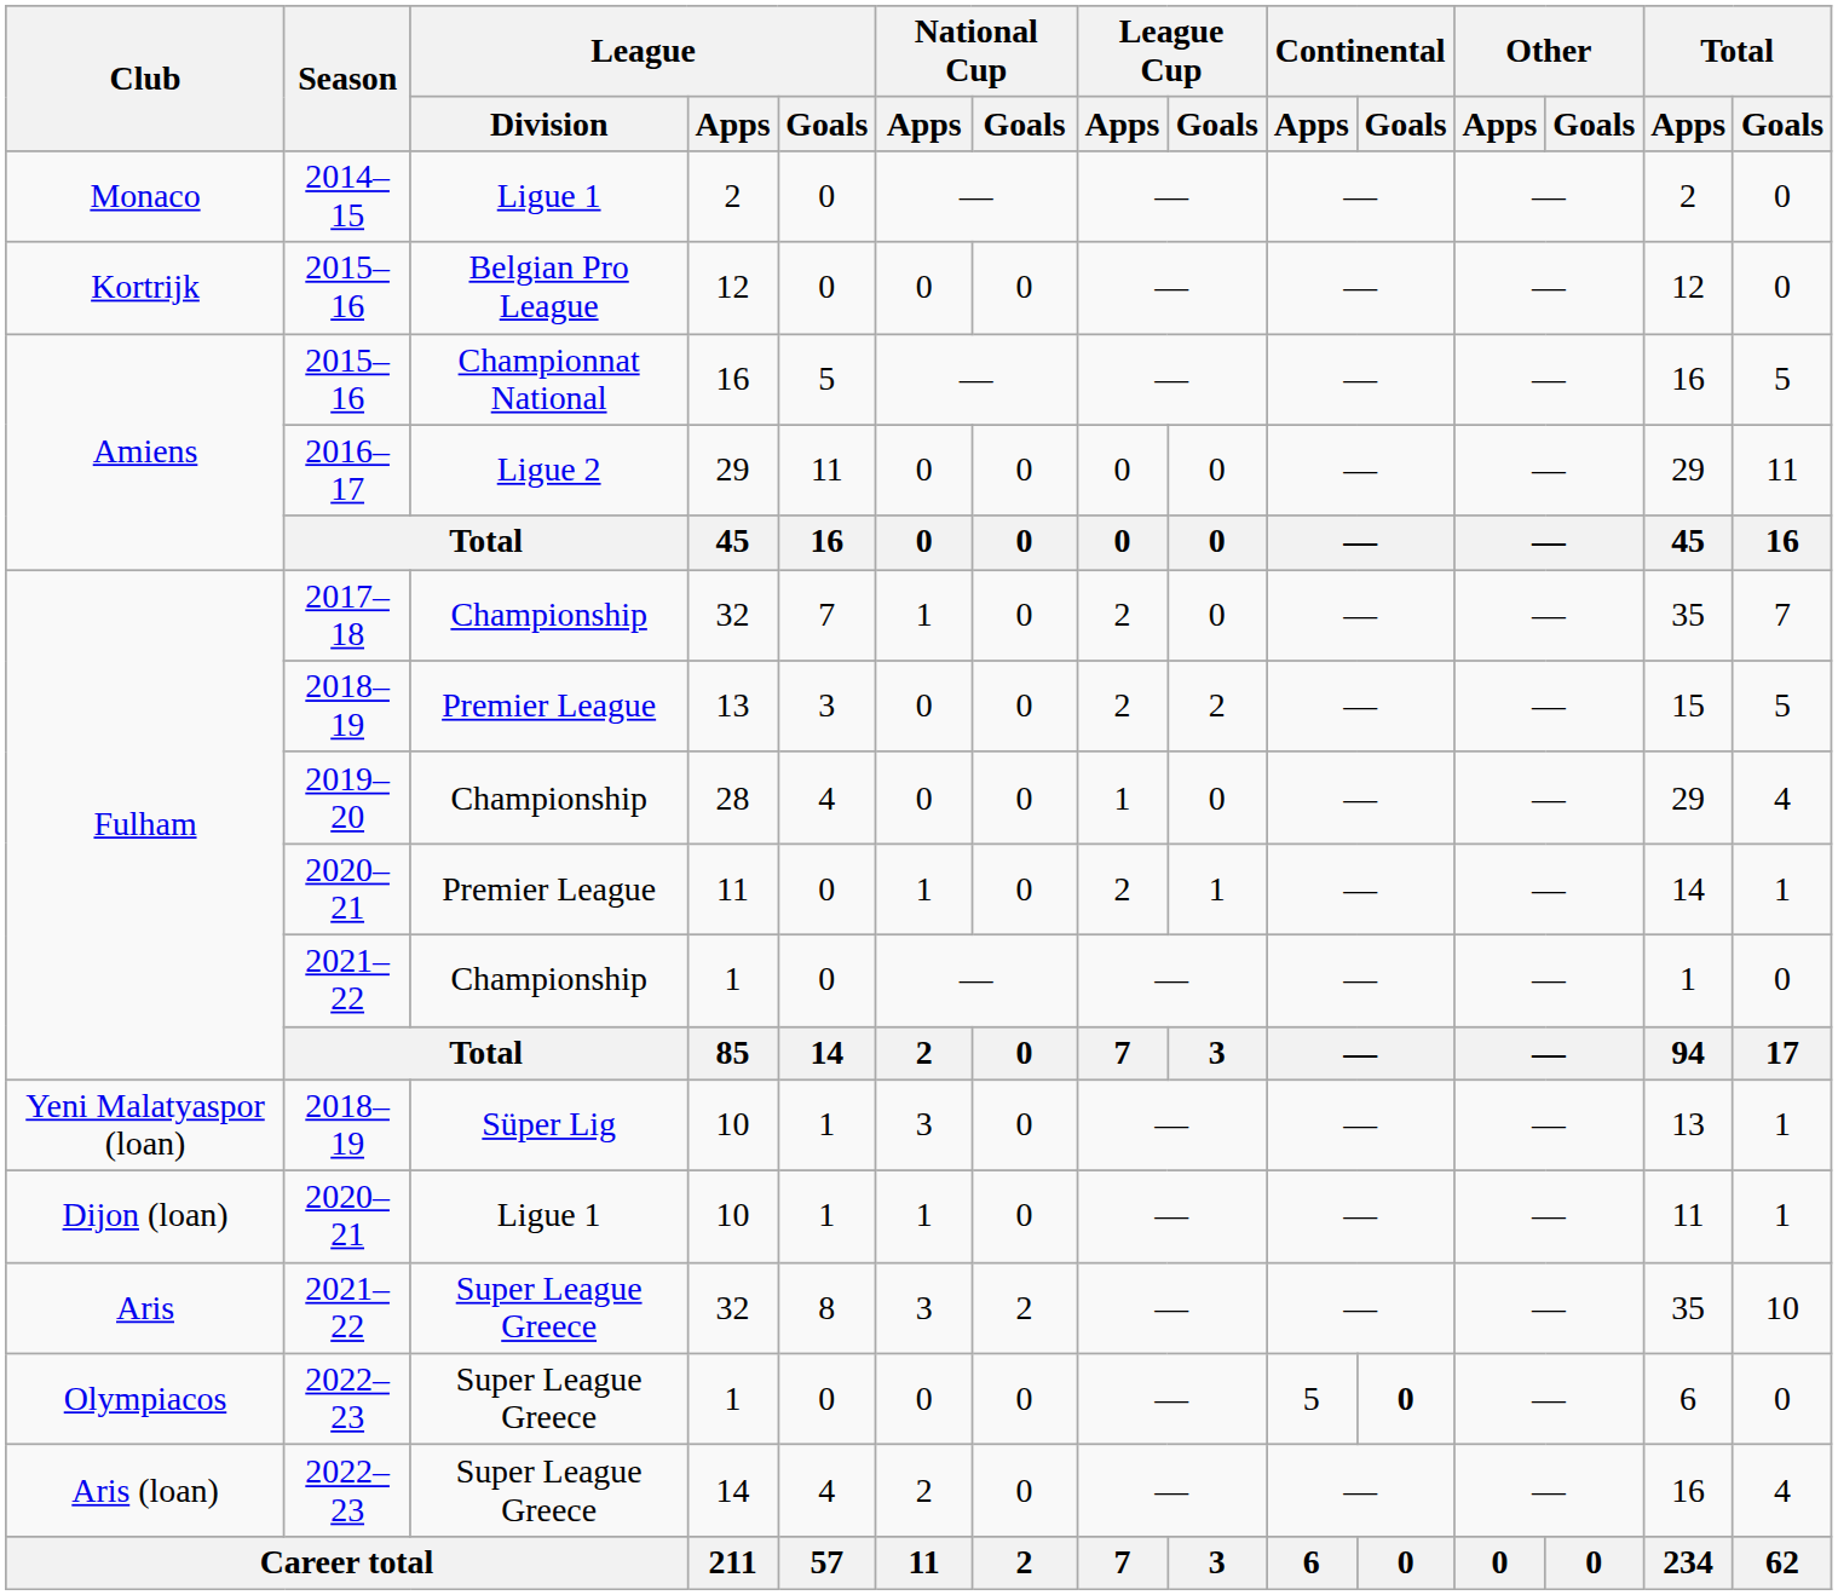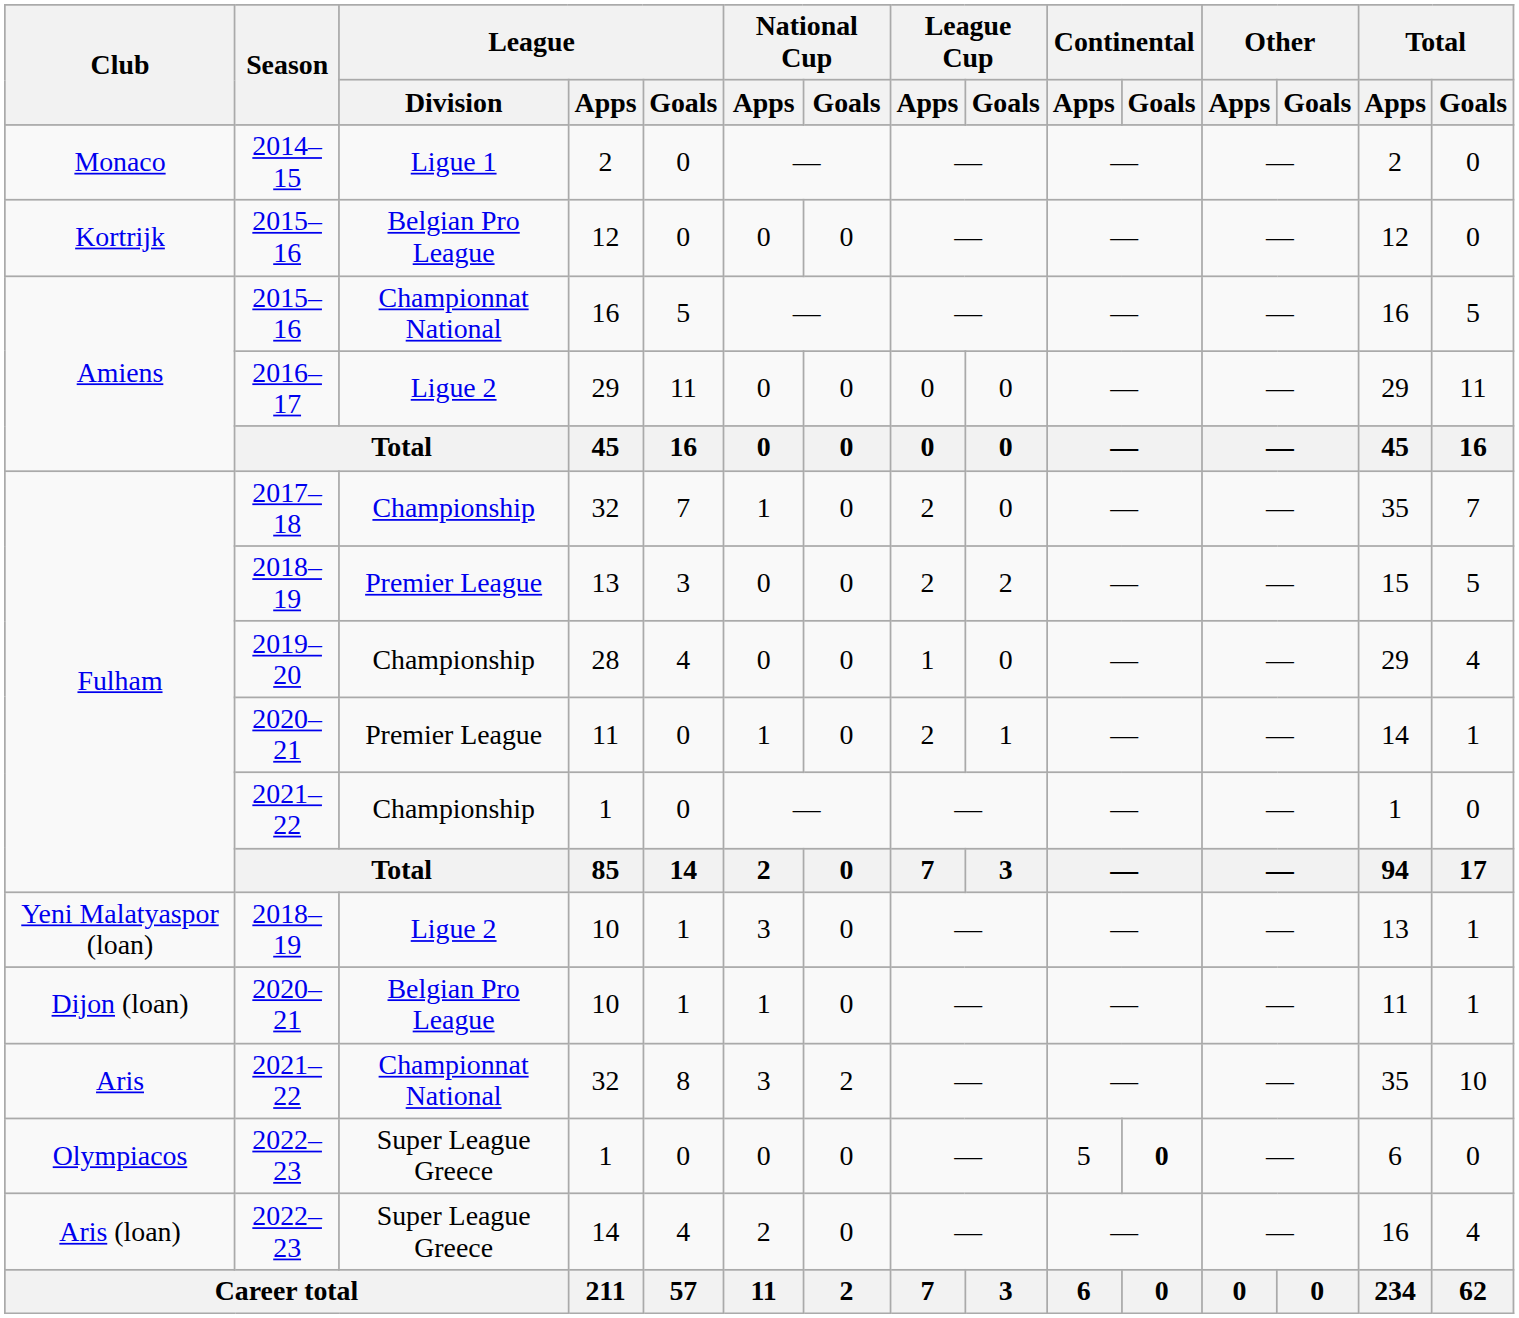Yeni Malatyaspor (loan) / 10 | League / Division: Süper Lig -> Ligue 2
Dijon (loan) / 10 | League / Division: Ligue 1 -> Belgian Pro League
Aris / 32 | League / Division: Super League Greece -> Championnat National
